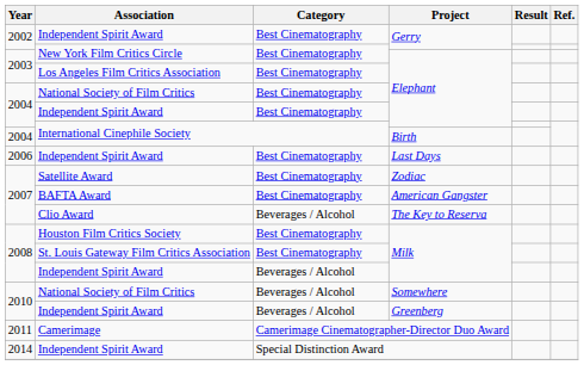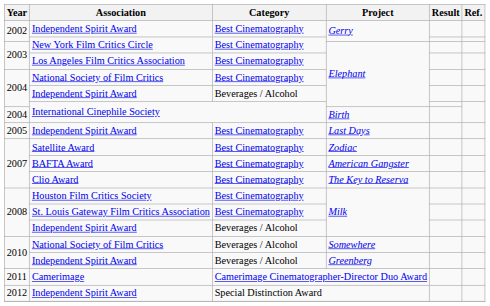Independent Spirit Award / Elephant | Category: Best Cinematography -> Beverages / Alcohol
Last Days | Year: 2006 -> 2005
The Key to Reserva | Category: Beverages / Alcohol -> Best Cinematography
Special Distinction Award | Year: 2014 -> 2012
